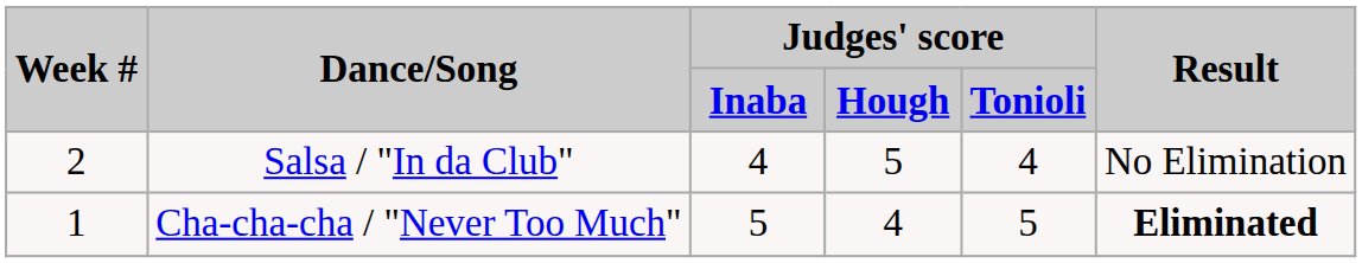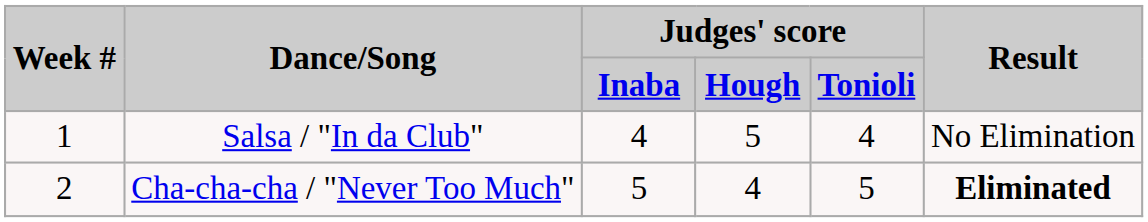Salsa / "In da Club" | Week #: 2 -> 1
Cha-cha-cha / "Never Too Much" | Week #: 1 -> 2
